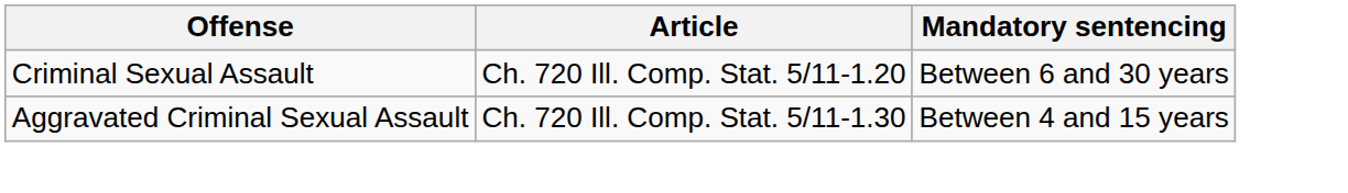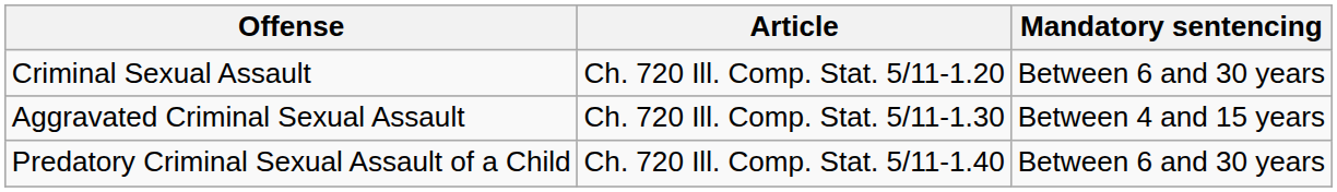+ row: Predatory Criminal Sexual Assault of a Child | Ch. 720 Ill. Comp. Stat. 5/11-1.40 | Between 6 and 30 years
